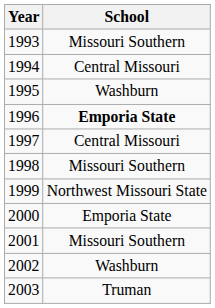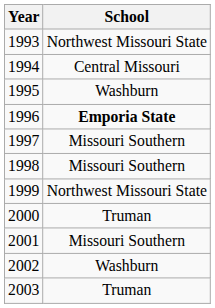1993 | School: Missouri Southern -> Northwest Missouri State
1997 | School: Central Missouri -> Missouri Southern
2000 | School: Emporia State -> Truman
